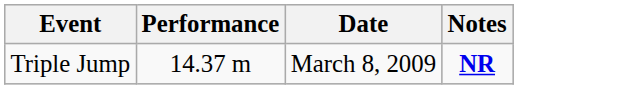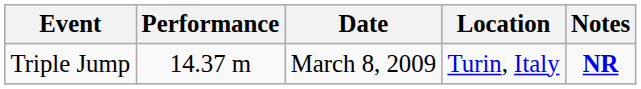+ column: Location | Turin, Italy
